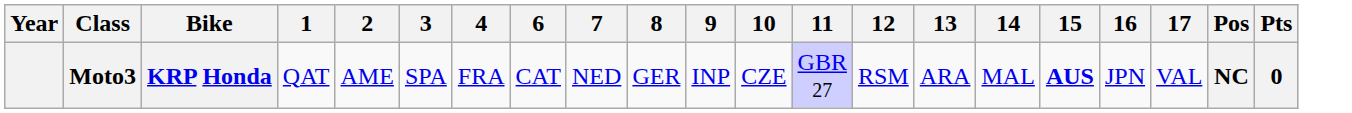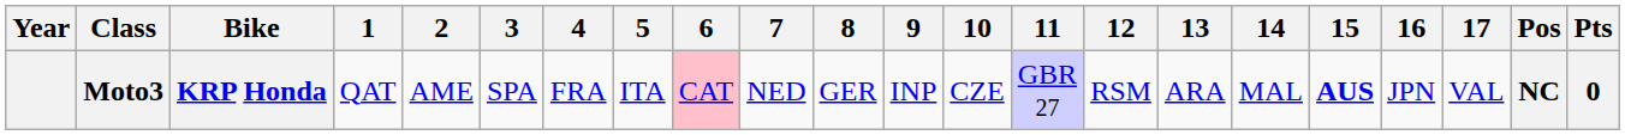+ column: 5 | ITA
Moto3 | 6: no background -> pink background
